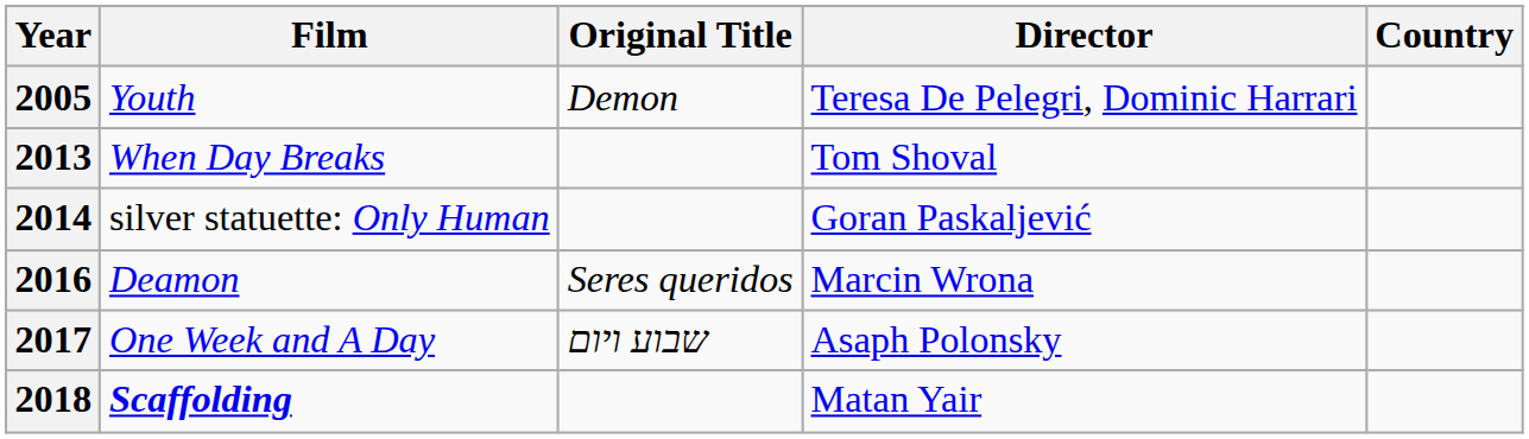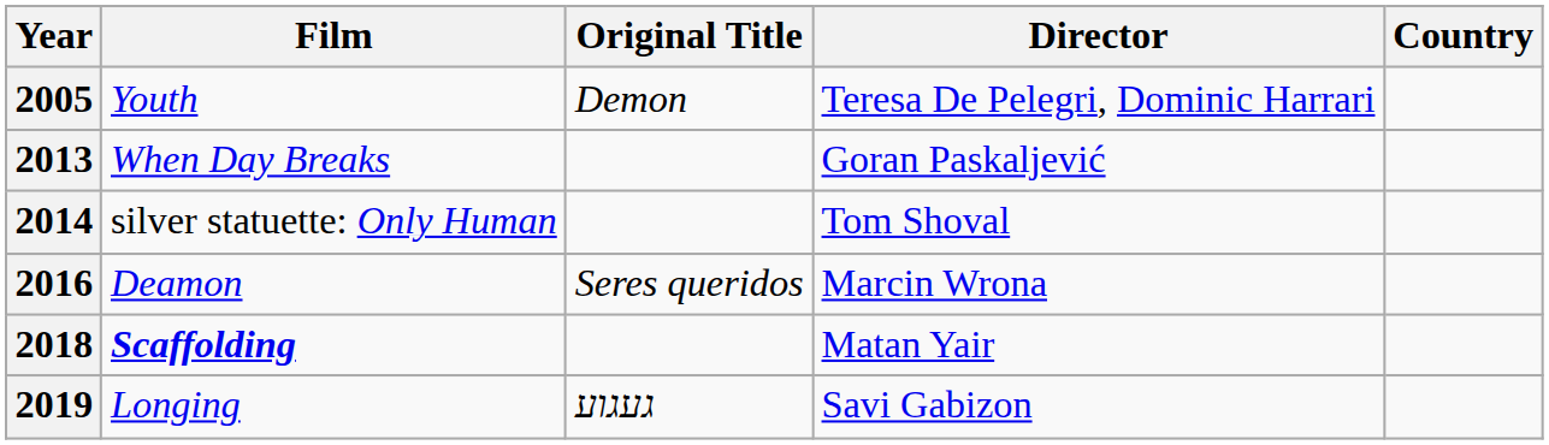2013 | Director: Tom Shoval -> Goran Paskaljević
2014 | Director: Goran Paskaljević -> Tom Shoval
- row: 2017 | One Week and A Day | שבוע ויום | Asaph Polonsky
+ row: 2019 | Longing | געגוע | Savi Gabizon
